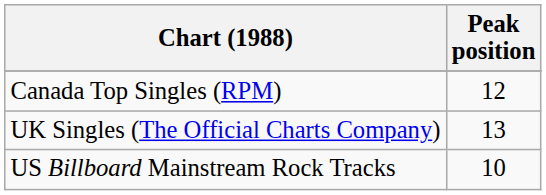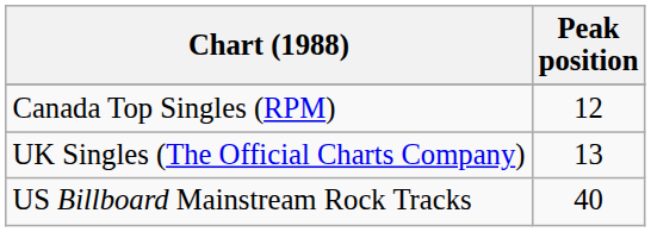US Billboard Mainstream Rock Tracks | Peak position: 10 -> 40
